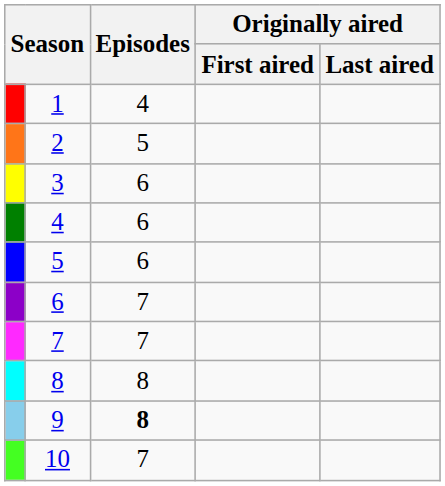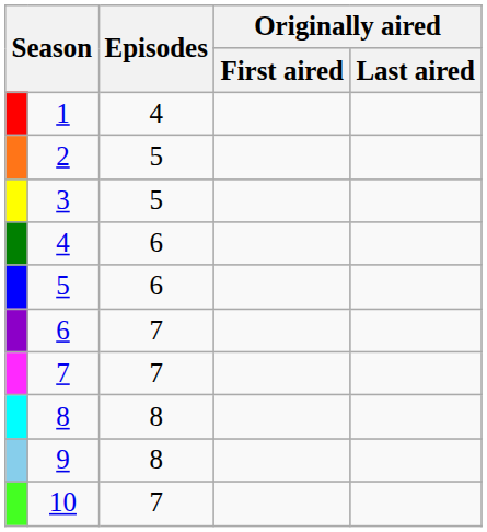3 | Episodes: 6 -> 5
9 | Episodes: bold -> normal
